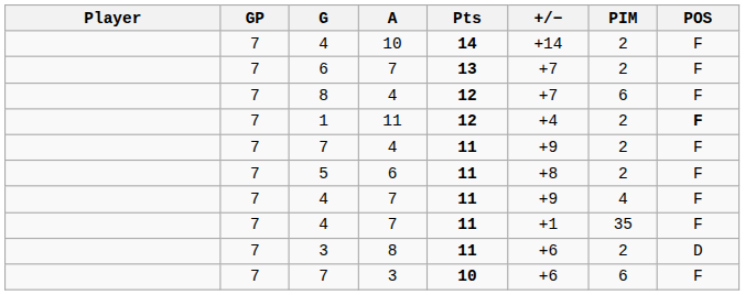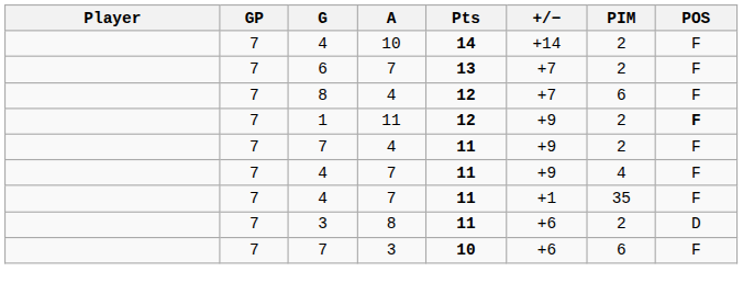1 | +/−: +4 -> +9
- row: 7 | 5 | 6 | 11 | +8 | 2 | F
